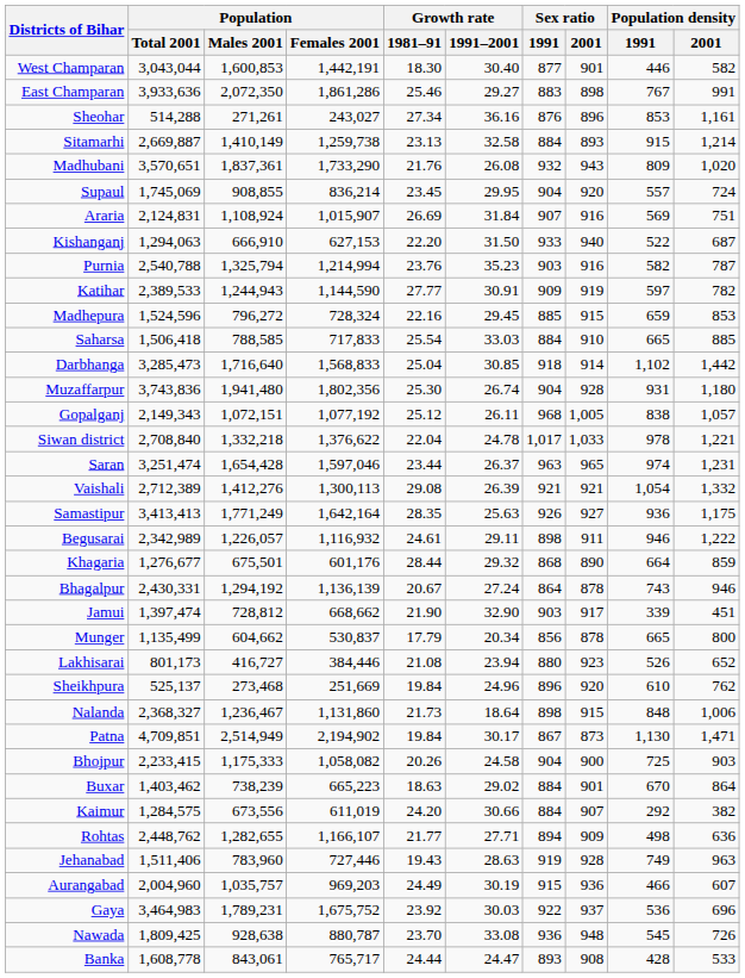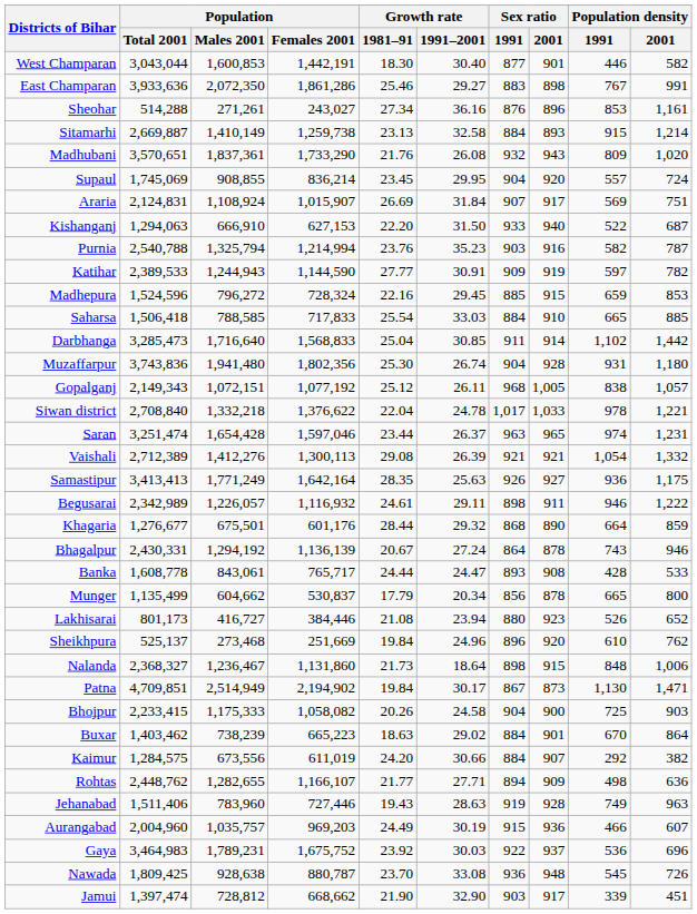Araria | Sex ratio / 2001: 916 -> 917
Darbhanga | Sex ratio / 1991: 918 -> 911
rows swapped: Banka <-> Jamui
